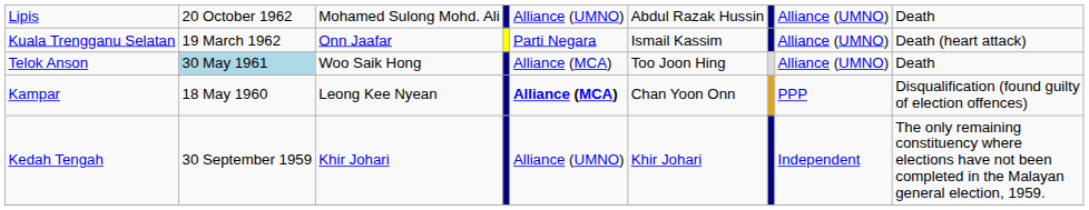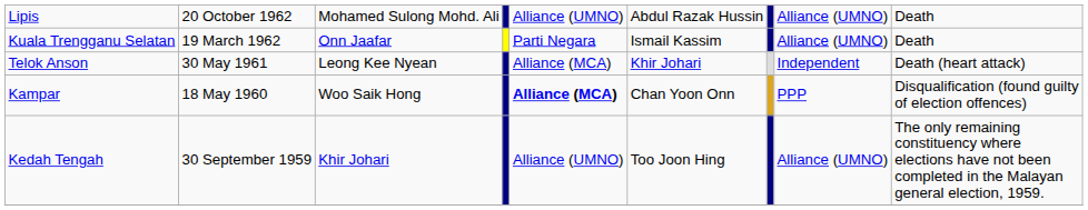Kuala Trengganu Selatan | column 9: Death (heart attack) -> Death
Telok Anson | column 2: lightblue background -> no background
Telok Anson | column 3: Woo Saik Hong -> Leong Kee Nyean
Telok Anson | column 6: Too Joon Hing -> Khir Johari
Telok Anson | column 8: Alliance (UMNO) -> Independent
Telok Anson | column 9: Death -> Death (heart attack)
Kampar | column 3: Leong Kee Nyean -> Woo Saik Hong
Kedah Tengah | column 6: Khir Johari -> Too Joon Hing
Kedah Tengah | column 8: Independent -> Alliance (UMNO)
